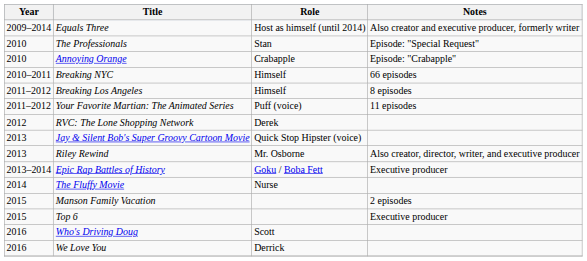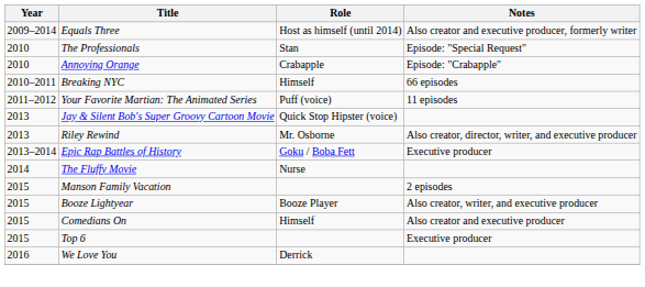- row: 2011–2012 | Breaking Los Angeles | Himself | 8 episodes
- row: 2012 | RVC: The Lone Shopping Network | Derek
+ row: 2015 | Booze Lightyear | Booze Player | Also creator, writer, and executive producer
+ row: 2015 | Comedians On | Himself | Also creator and executive producer
- row: 2016 | Who's Driving Doug | Scott
